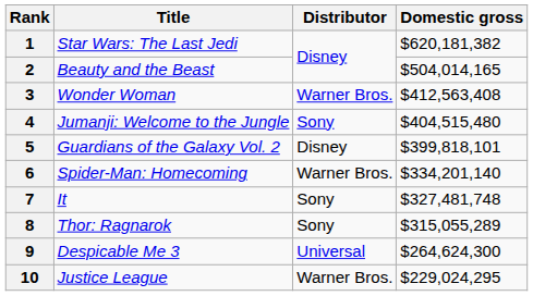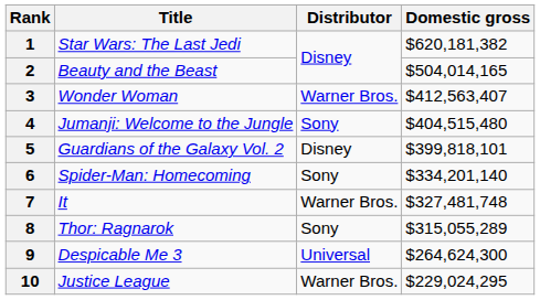3 | Domestic gross: $412,563,408 -> $412,563,407
6 | Distributor: Warner Bros. -> Sony
7 | Distributor: Sony -> Warner Bros.
